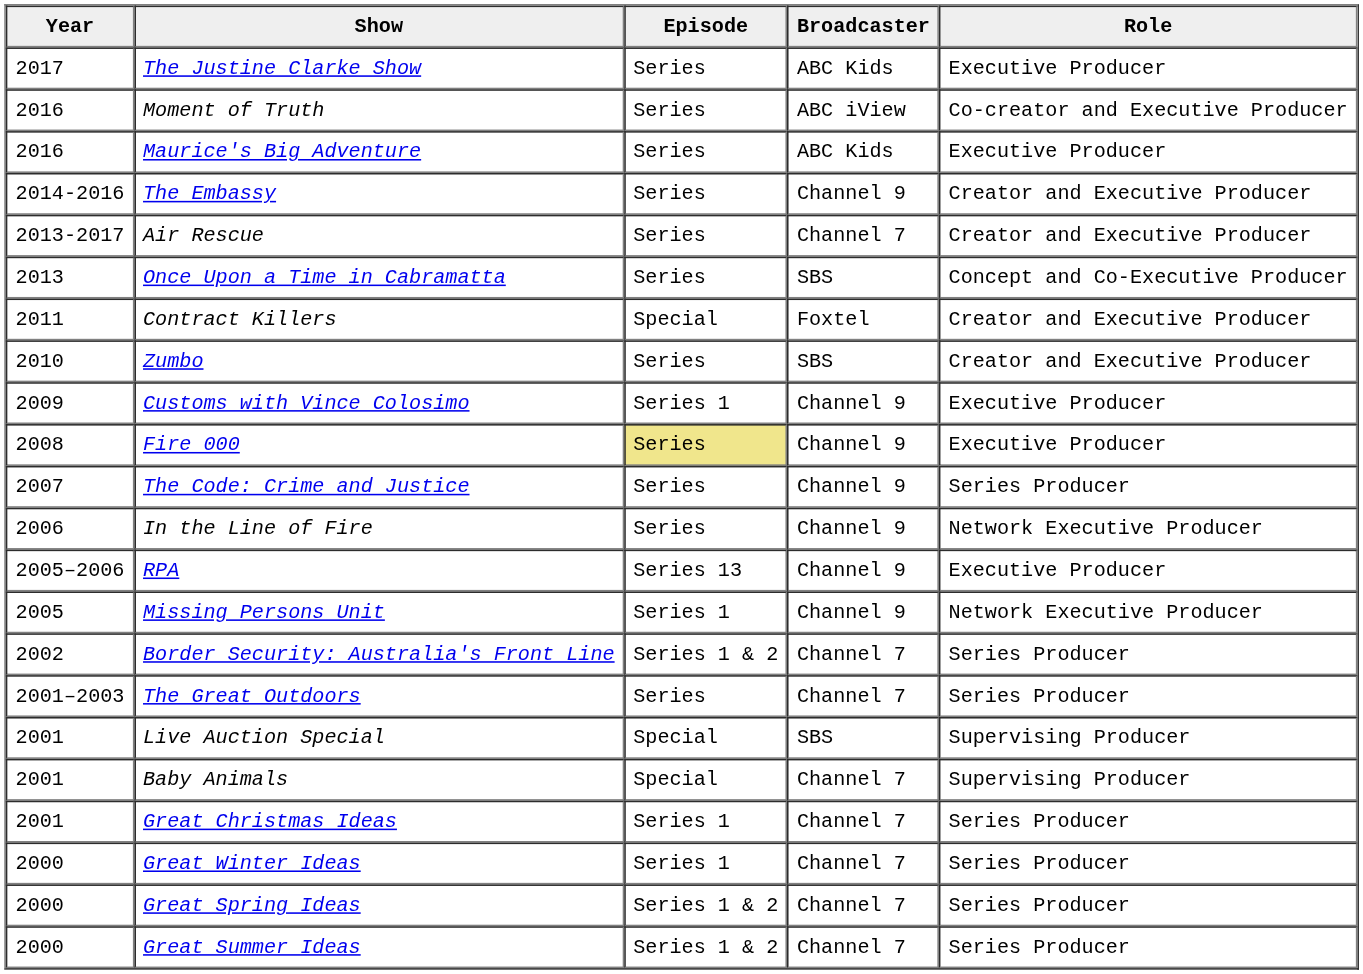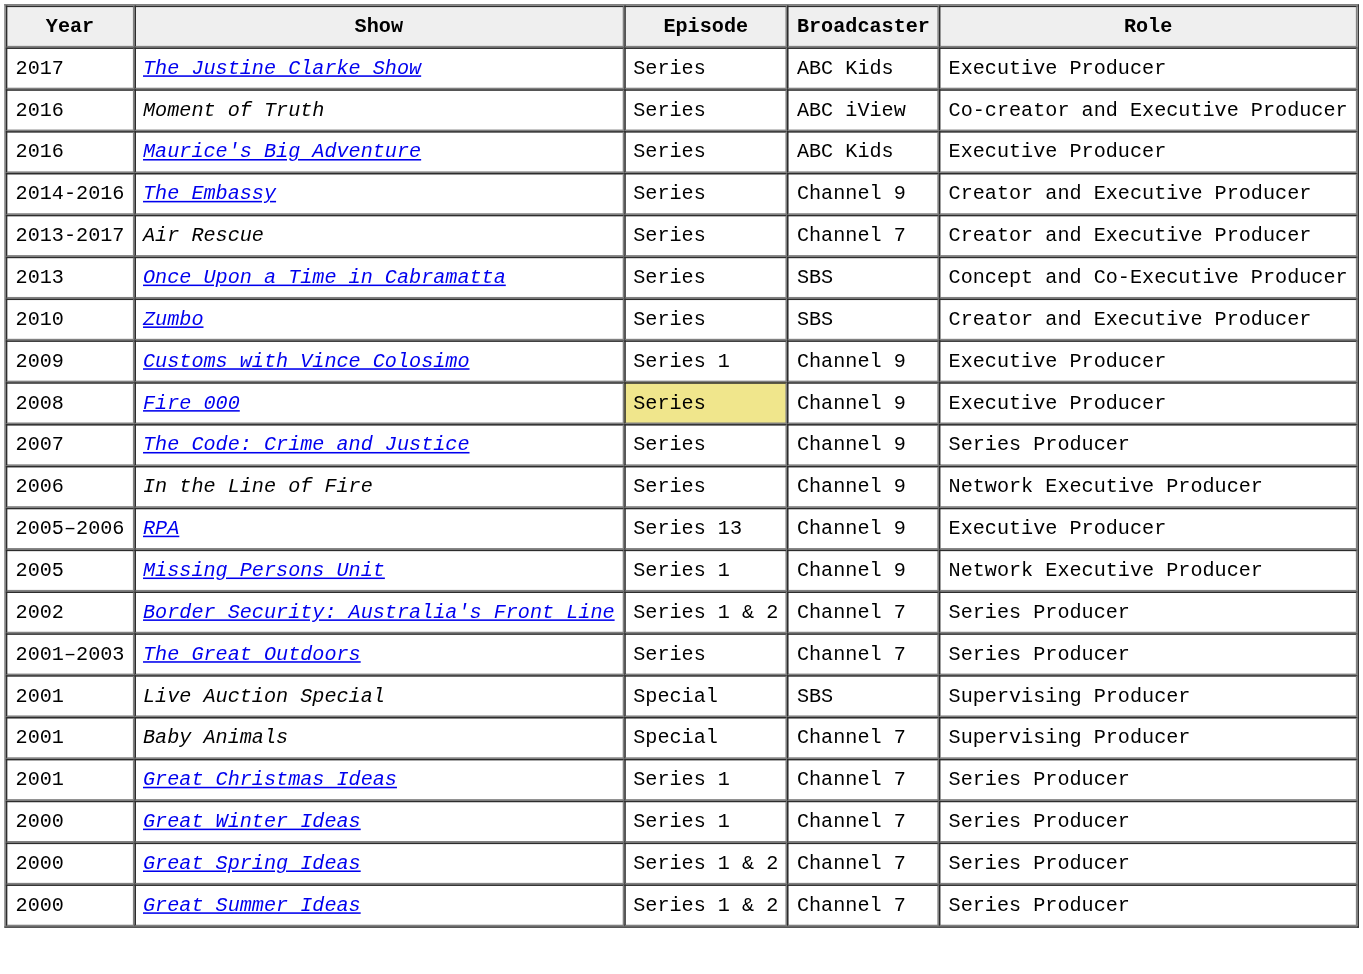- row: 2011 | Contract Killers | Special | Foxtel | Creator and Executive Producer
